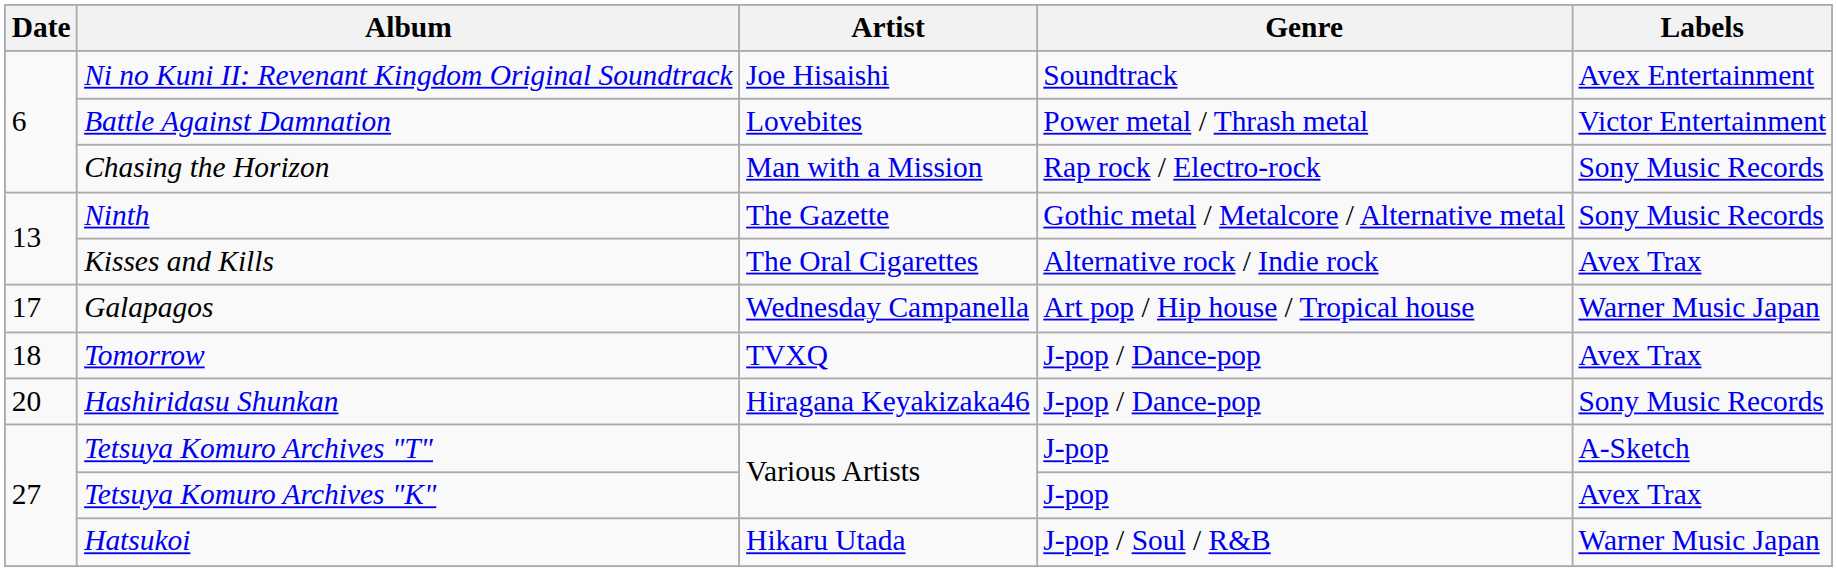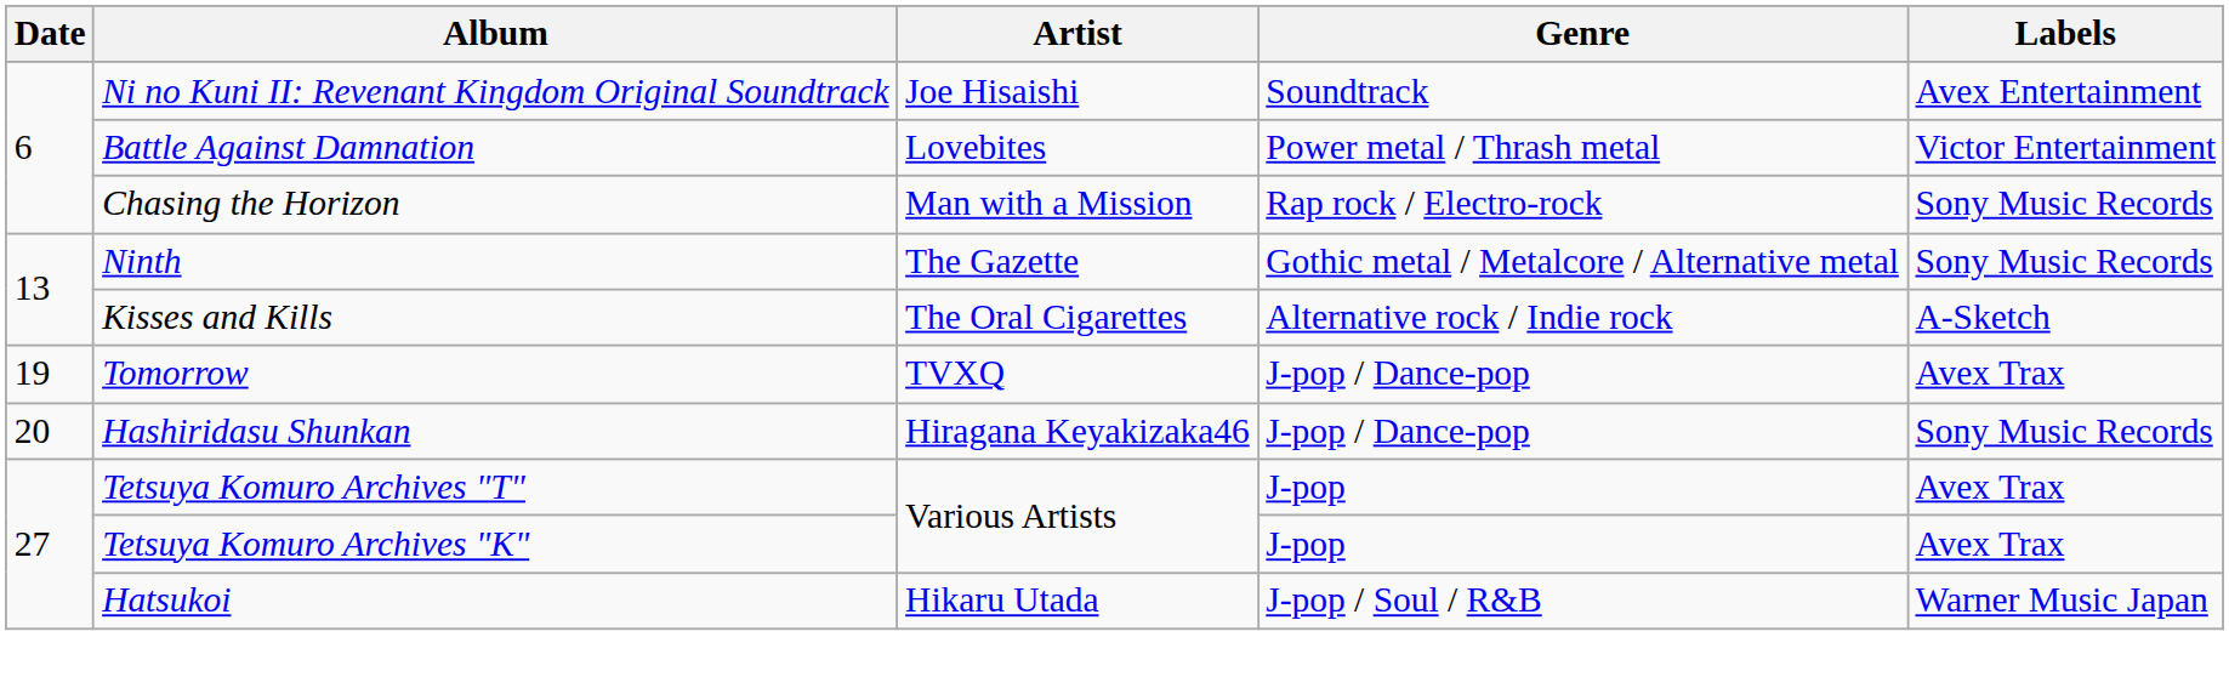Kisses and Kills | Labels: Avex Trax -> A-Sketch
- row: 17 | Galapagos | Wednesday Campanella | Art pop / Hip house / Tropical house | Warner Music Japan
Tomorrow | Date: 18 -> 19
Tetsuya Komuro Archives "T" | Labels: A-Sketch -> Avex Trax
